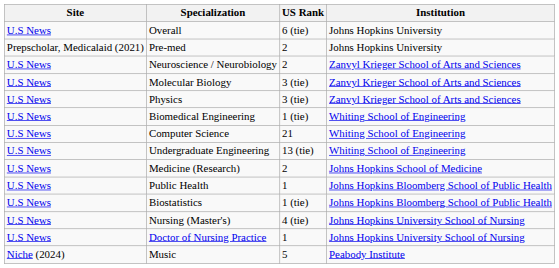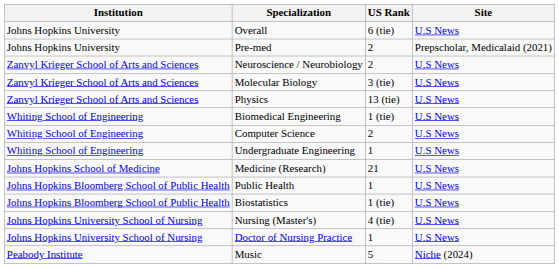columns swapped: Institution <-> Site
Physics | US Rank: 3 (tie) -> 13 (tie)
Computer Science | US Rank: 21 -> 2
Undergraduate Engineering | US Rank: 13 (tie) -> 1
Medicine (Research) | US Rank: 2 -> 21
